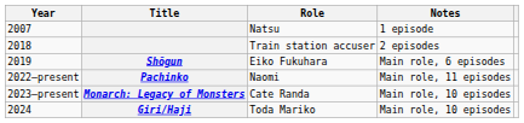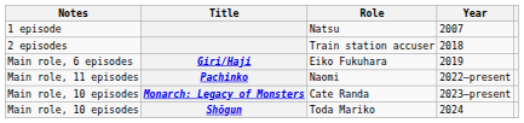columns swapped: Year <-> Notes
Eiko Fukuhara | Title: Shōgun -> Giri/Haji
Toda Mariko | Title: Giri/Haji -> Shōgun
